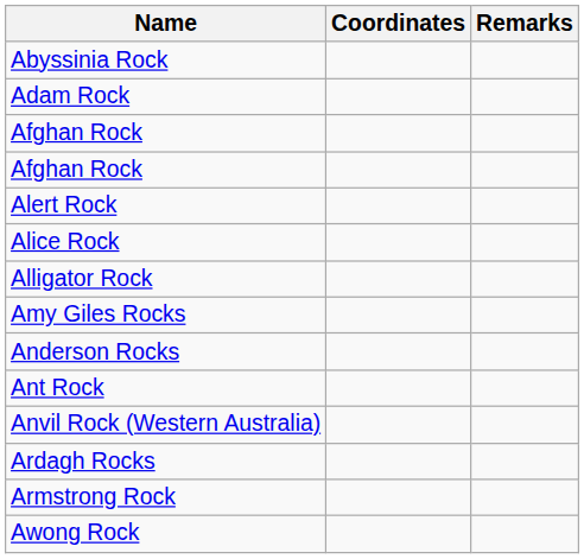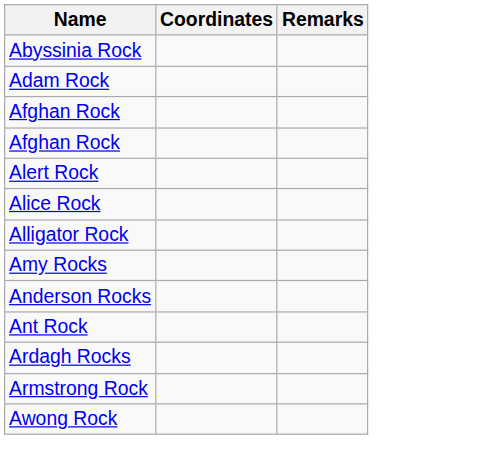- row: Amy Giles Rocks
+ row: Amy Rocks
- row: Anvil Rock (Western Australia)
